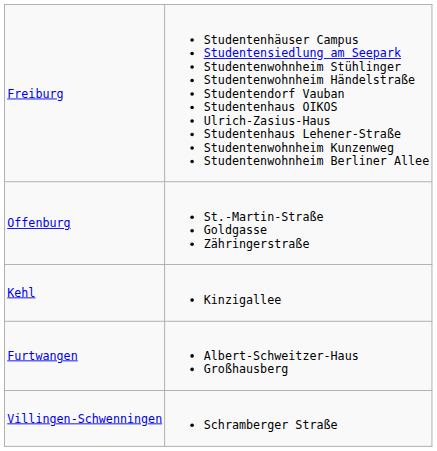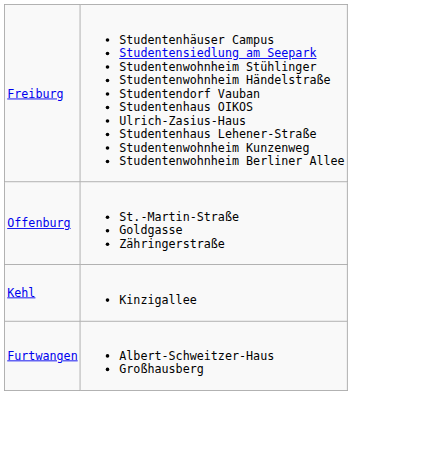- row: Villingen-Schwenningen | Schramberger Straße
